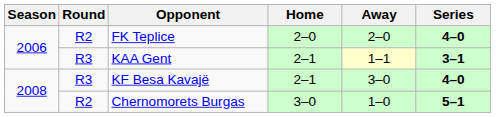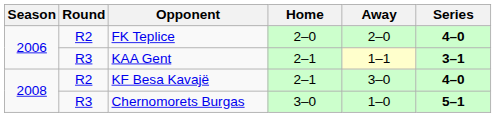KF Besa Kavajë | Round: R3 -> R2
Chernomorets Burgas | Round: R2 -> R3
